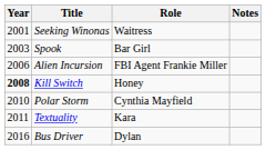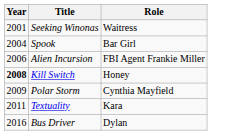- column: Notes
Spook | Year: 2003 -> 2004
Polar Storm | Year: 2010 -> 2009
